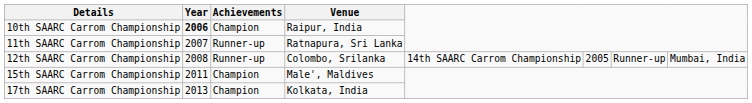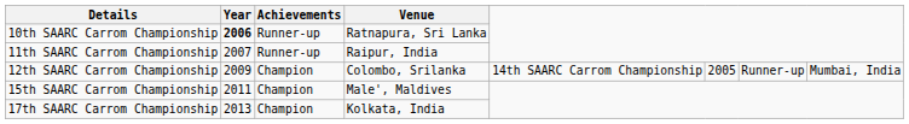10th SAARC Carrom Championship | Achievements: Champion -> Runner-up
10th SAARC Carrom Championship | Venue: Raipur, India -> Ratnapura, Sri Lanka
11th SAARC Carrom Championship | Venue: Ratnapura, Sri Lanka -> Raipur, India
12th SAARC Carrom Championship | Year: 2008 -> 2009
12th SAARC Carrom Championship | Achievements: Runner-up -> Champion
